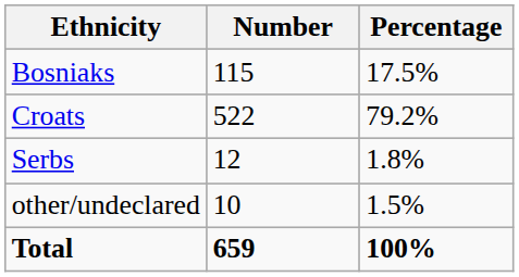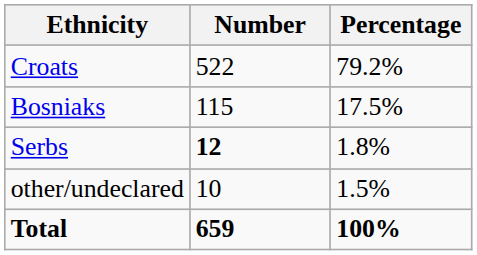rows swapped: Croats <-> Bosniaks
Serbs | Number: normal -> bold
